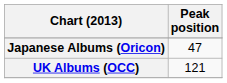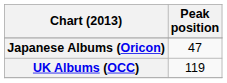UK Albums (OCC) | Peak position: 121 -> 119
